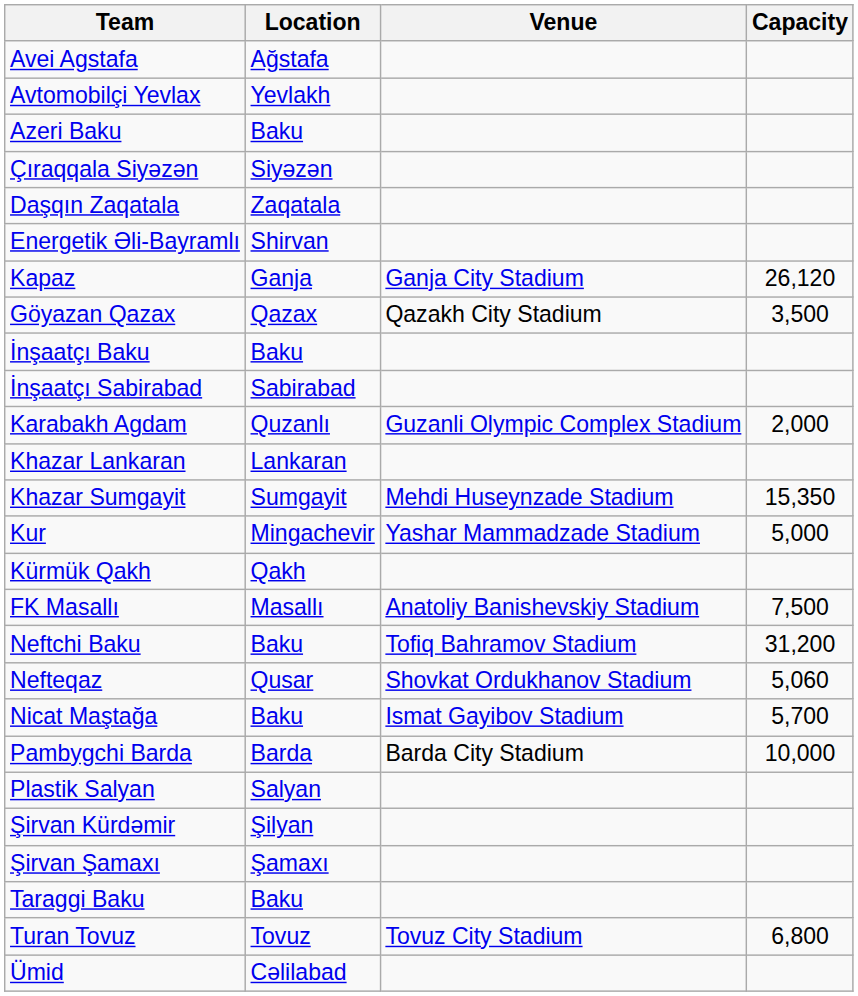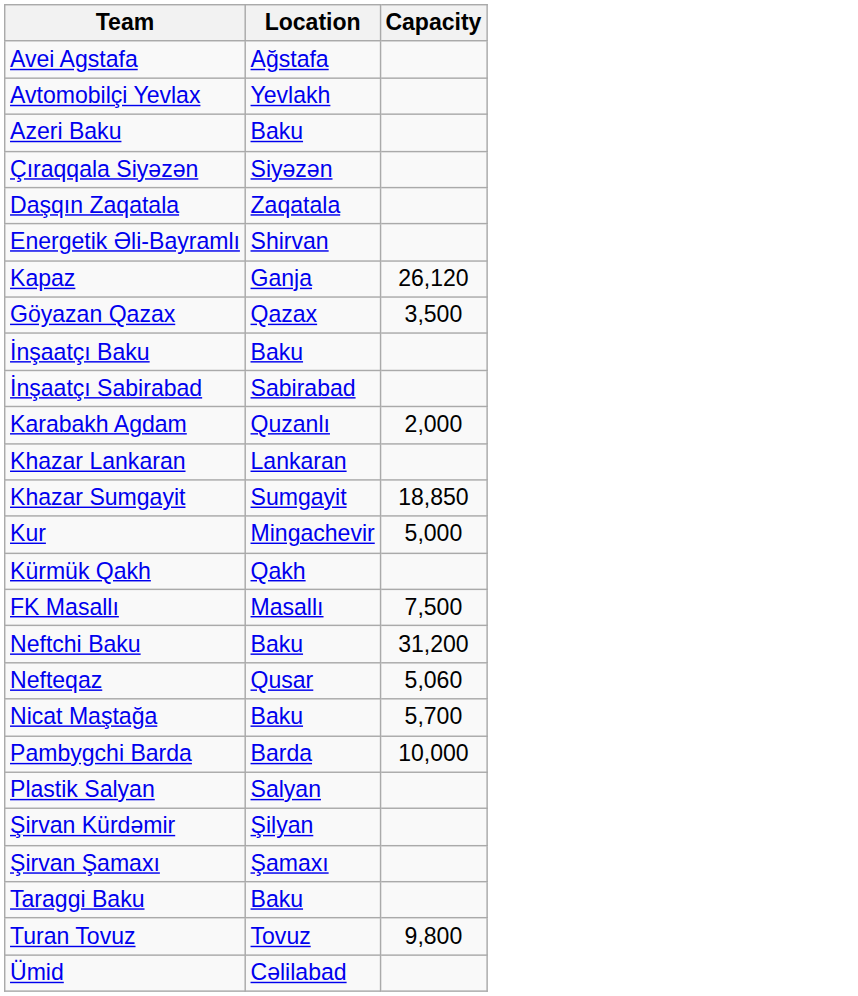- column: Venue | Ganja City Stadium | Qazakh City Stadium | Guzanli Olympic Complex Stadium | Mehdi Huseynzade Stadium | Yashar Mammadzade Stadium | Anatoliy Banishevskiy Stadium | Tofiq Bahramov Stadium | Shovkat Ordukhanov Stadium | Ismat Gayibov Stadium | Barda City Stadium | Tovuz City Stadium
Khazar Sumgayit | Capacity: 15,350 -> 18,850
Turan Tovuz | Capacity: 6,800 -> 9,800
